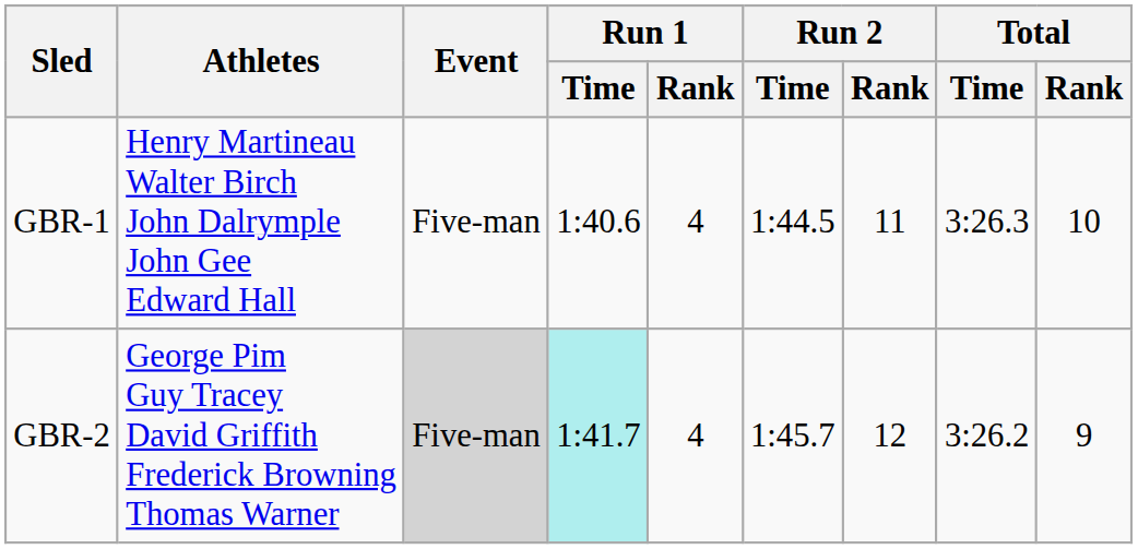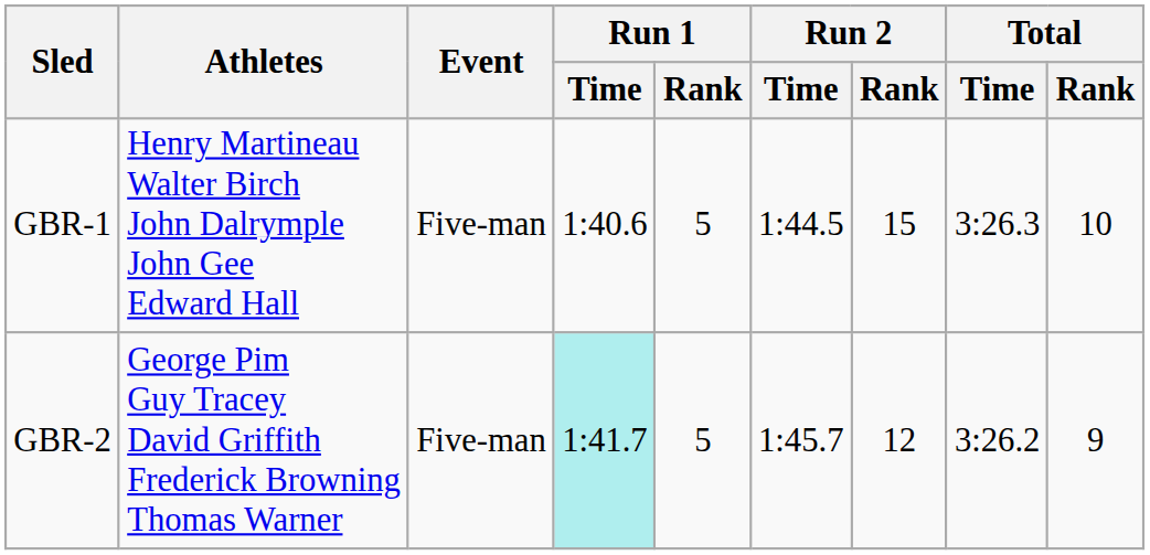GBR-1 | Run 1 / Rank: 4 -> 5
GBR-1 | Run 2 / Rank: 11 -> 15
GBR-2 | Event: lightgrey background -> no background
GBR-2 | Run 1 / Rank: 4 -> 5
